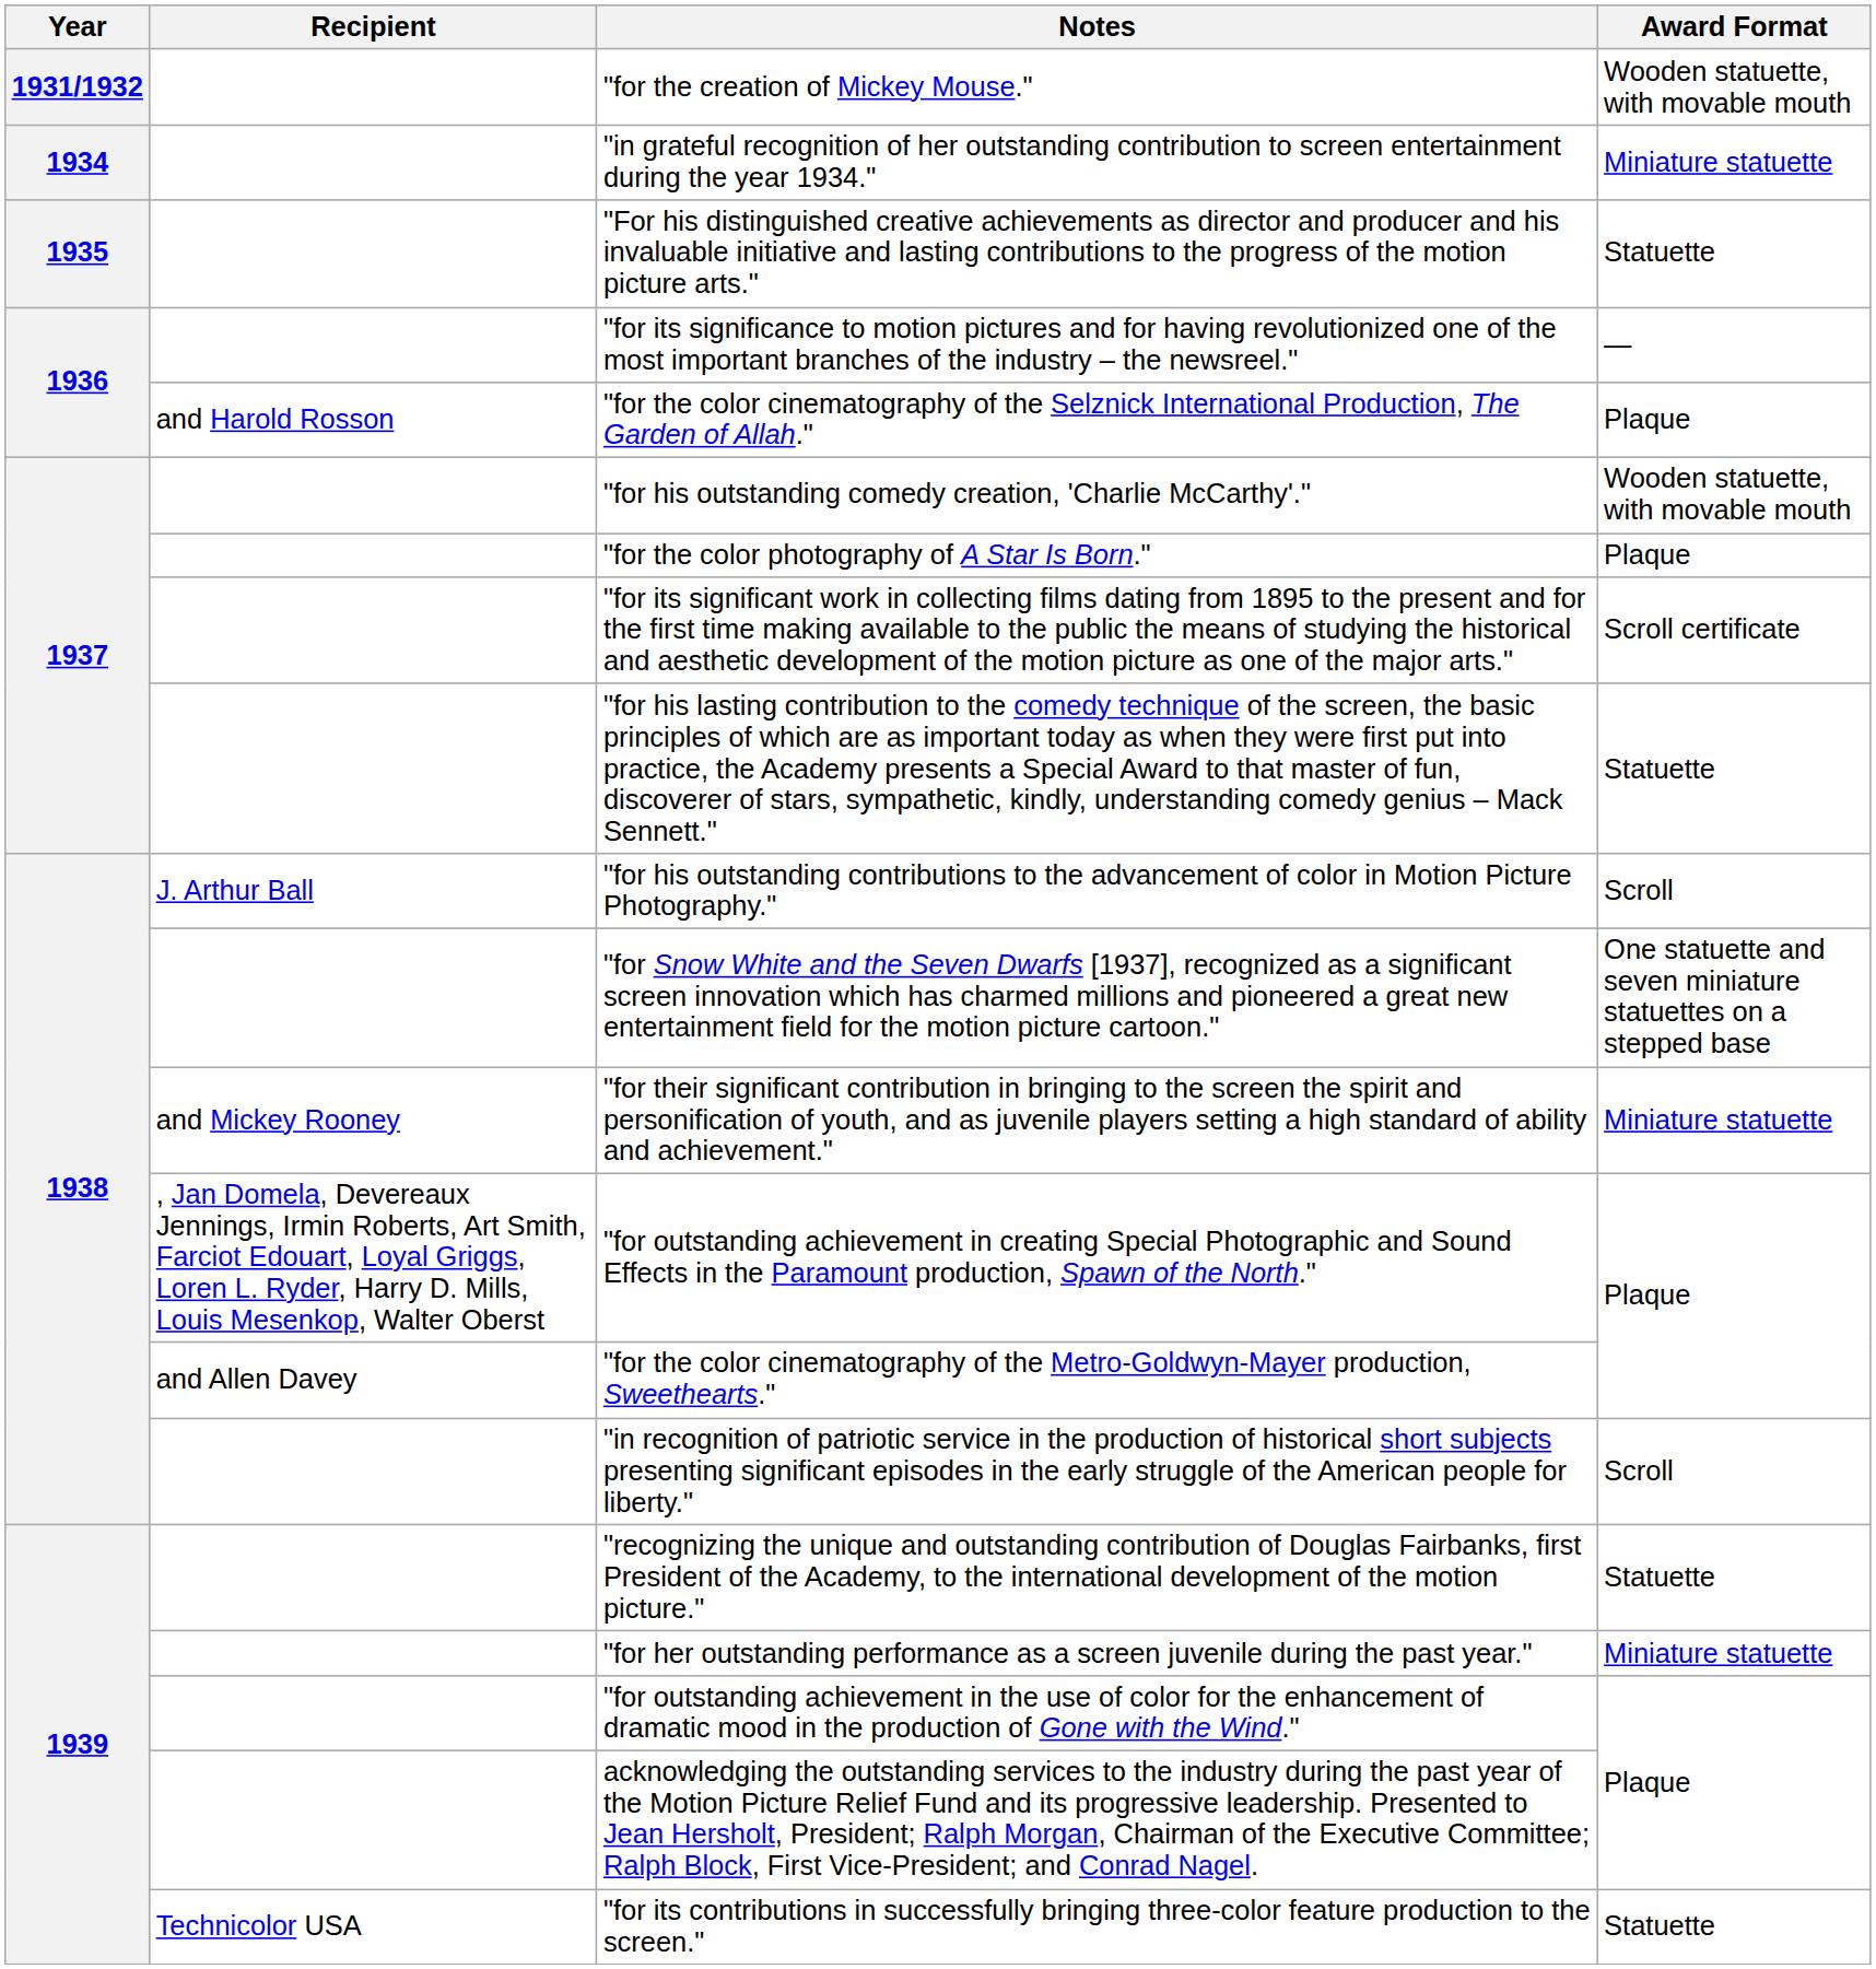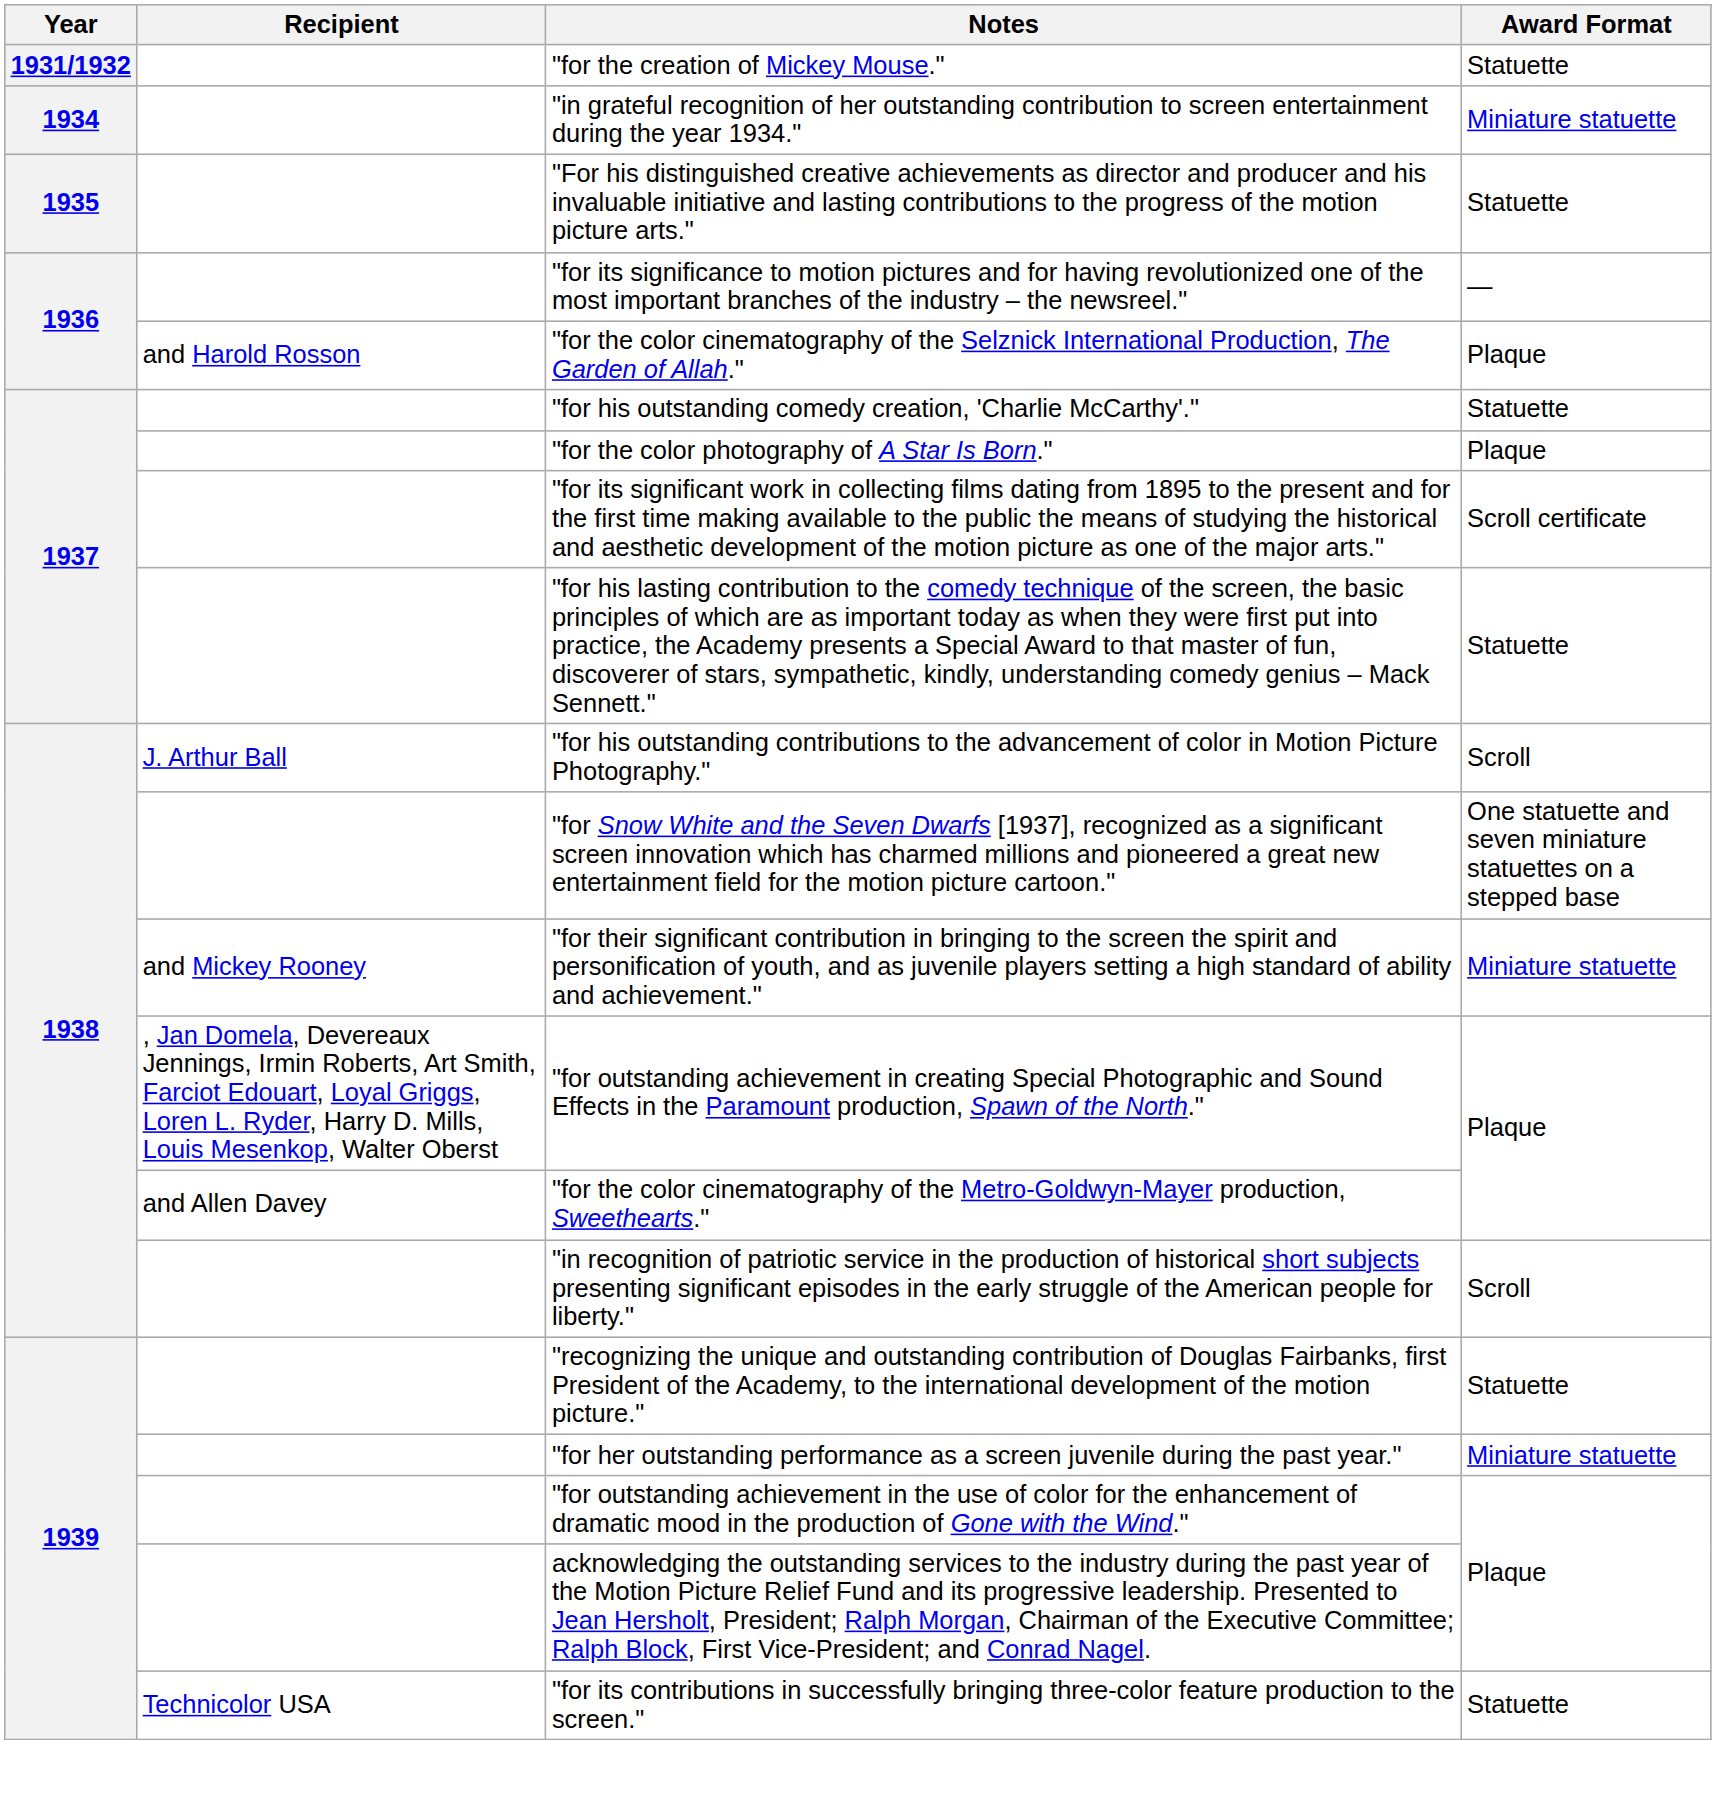"for the creation of Mickey Mouse." | Award Format: Wooden statuette, with movable mouth -> Statuette
"for his outstanding comedy creation, 'Charlie McCarthy'." | Award Format: Wooden statuette, with movable mouth -> Statuette
